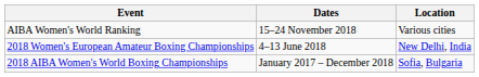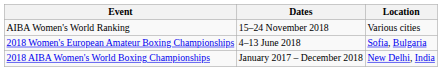2018 Women's European Amateur Boxing Championships | Location: New Delhi, India -> Sofia, Bulgaria
2018 AIBA Women's World Boxing Championships | Location: Sofia, Bulgaria -> New Delhi, India
